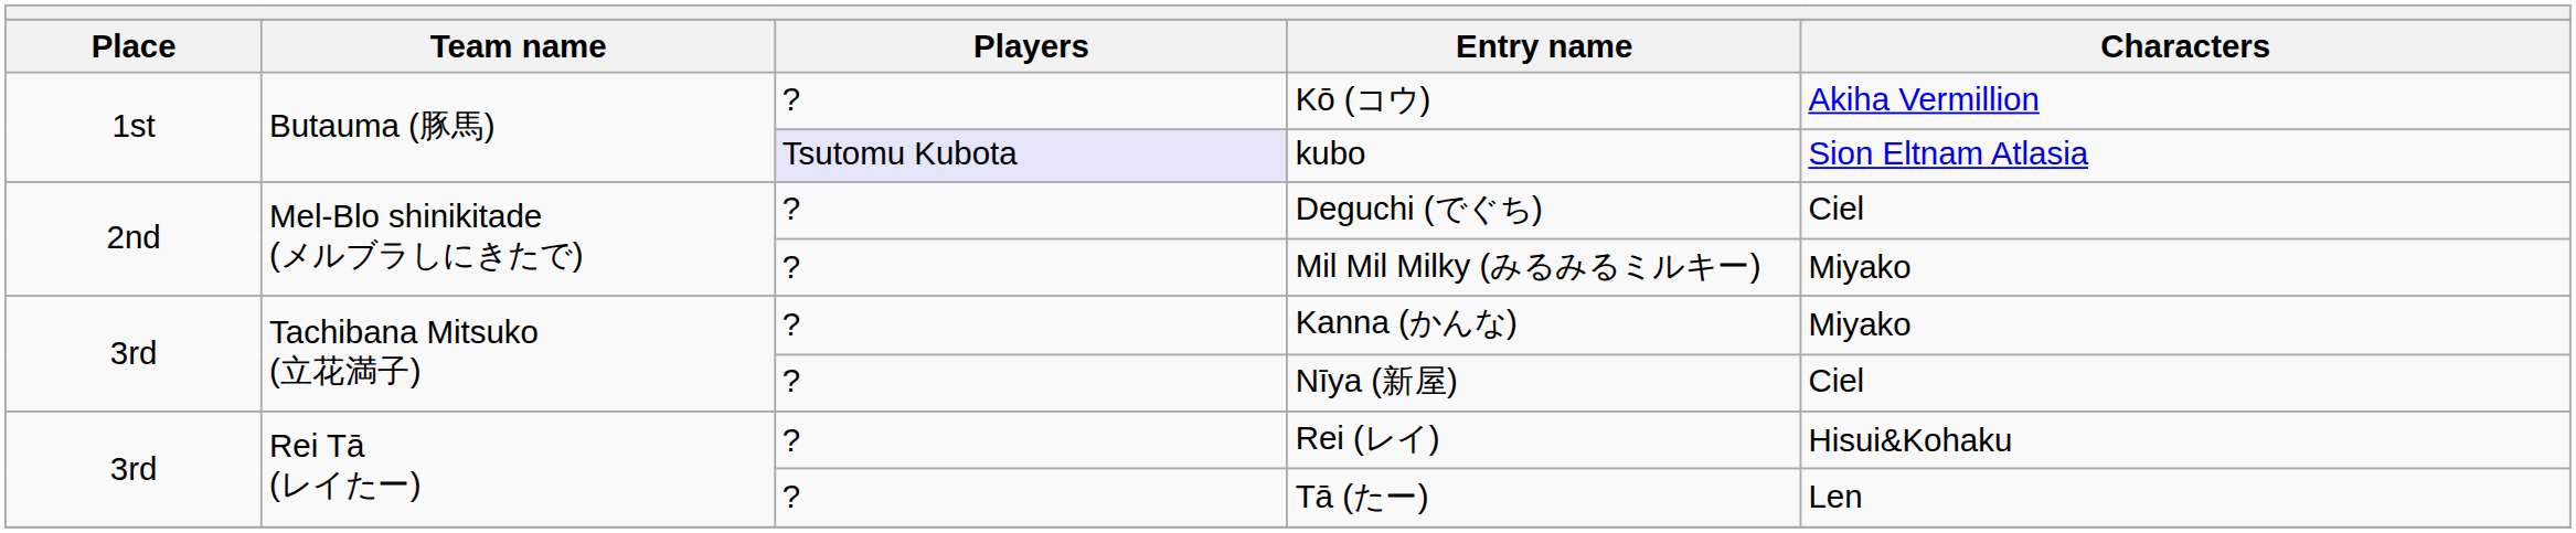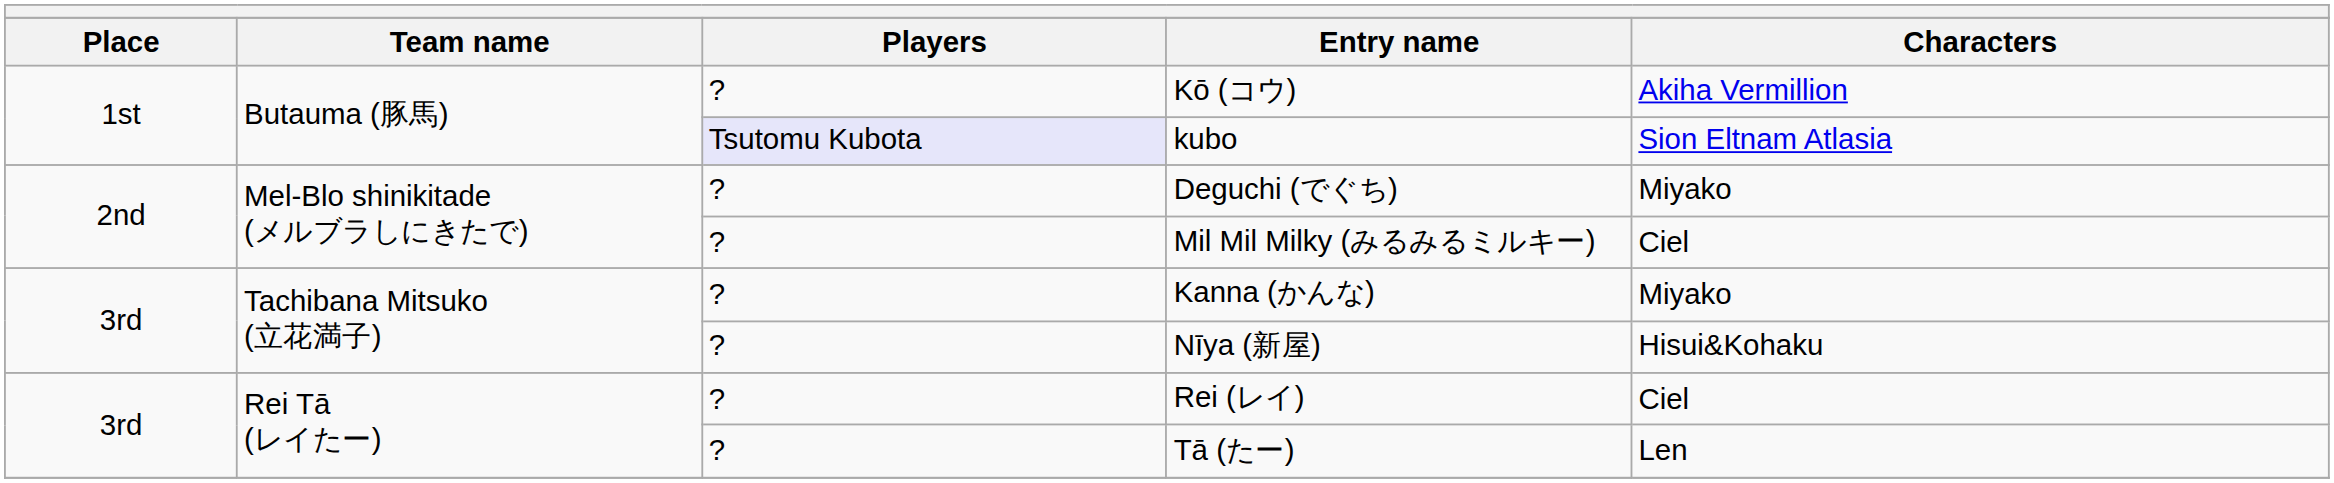Deguchi (でぐち) | Characters: Ciel -> Miyako
Mil Mil Milky (みるみるミルキー) | Characters: Miyako -> Ciel
Nīya (新屋) | Characters: Ciel -> Hisui&Kohaku
Rei (レイ) | Characters: Hisui&Kohaku -> Ciel
